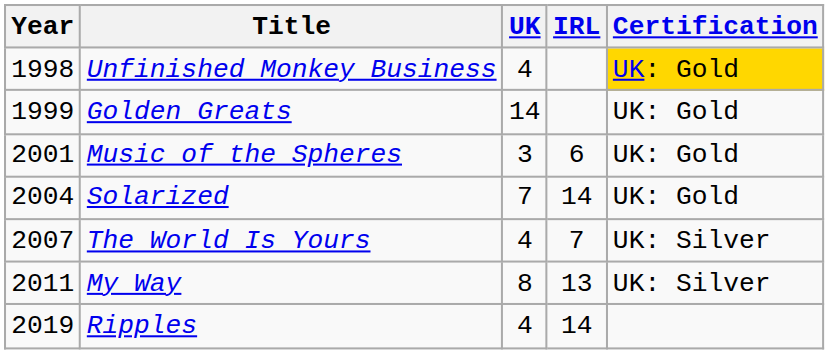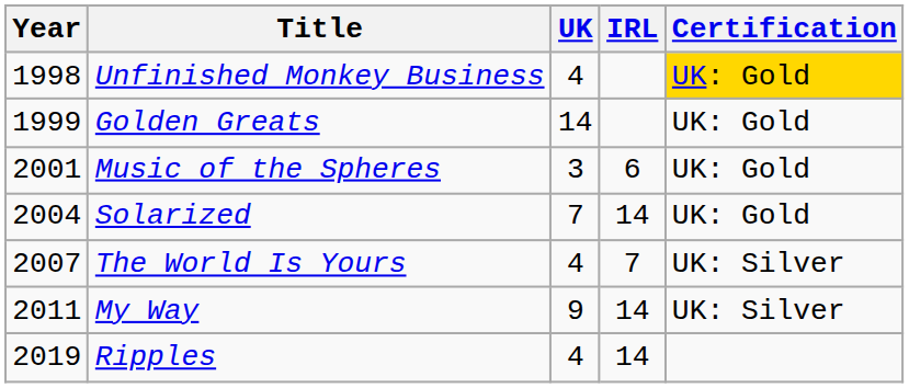My Way | UK: 8 -> 9
My Way | IRL: 13 -> 14
